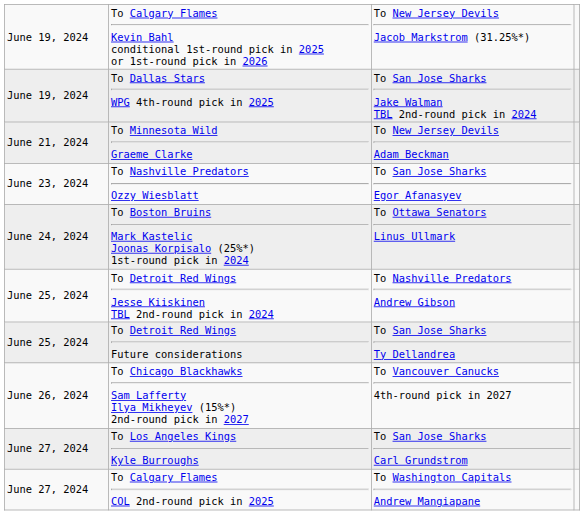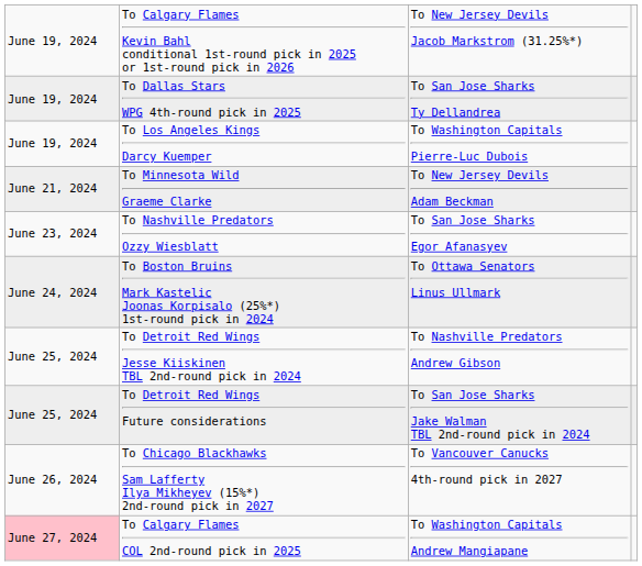To Dallas Stars WPG 4th-round pick in 2025 | column 3: To San Jose Sharks Jake Walman TBL 2nd-round pick in 2024 -> To San Jose Sharks Ty Dellandrea
+ row: June 19, 2024 | To Los Angeles Kings Darcy Kuemper | To Washington Capitals Pierre-Luc Dubois
To Detroit Red Wings Future considerations | column 3: To San Jose Sharks Ty Dellandrea -> To San Jose Sharks Jake Walman TBL 2nd-round pick in 2024
- row: June 27, 2024 | To Los Angeles Kings Kyle Burroughs | To San Jose Sharks Carl Grundstrom
To Calgary Flames COL 2nd-round pick in 2025 | column 1: no background -> pink background
